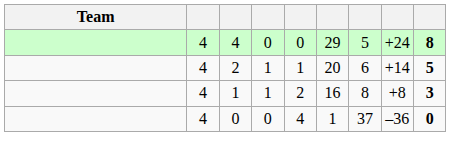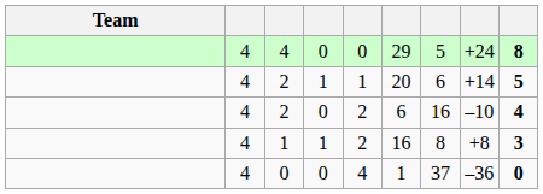+ row: 4 | 2 | 0 | 2 | 6 | 16 | –10 | 4
